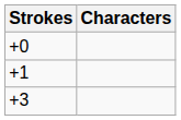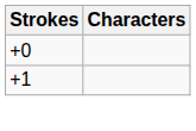- row: +3
